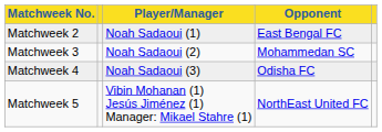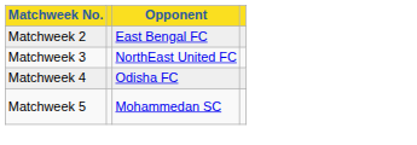- column: Player/Manager | Noah Sadaoui (1) | Noah Sadaoui (2) | Noah Sadaoui (3) | Vibin Mohanan (1) Jesús Jiménez (1) Manager: Mikael Stahre (1)
Matchweek 3 | Opponent: Mohammedan SC -> NorthEast United FC
Matchweek 5 | Opponent: NorthEast United FC -> Mohammedan SC
